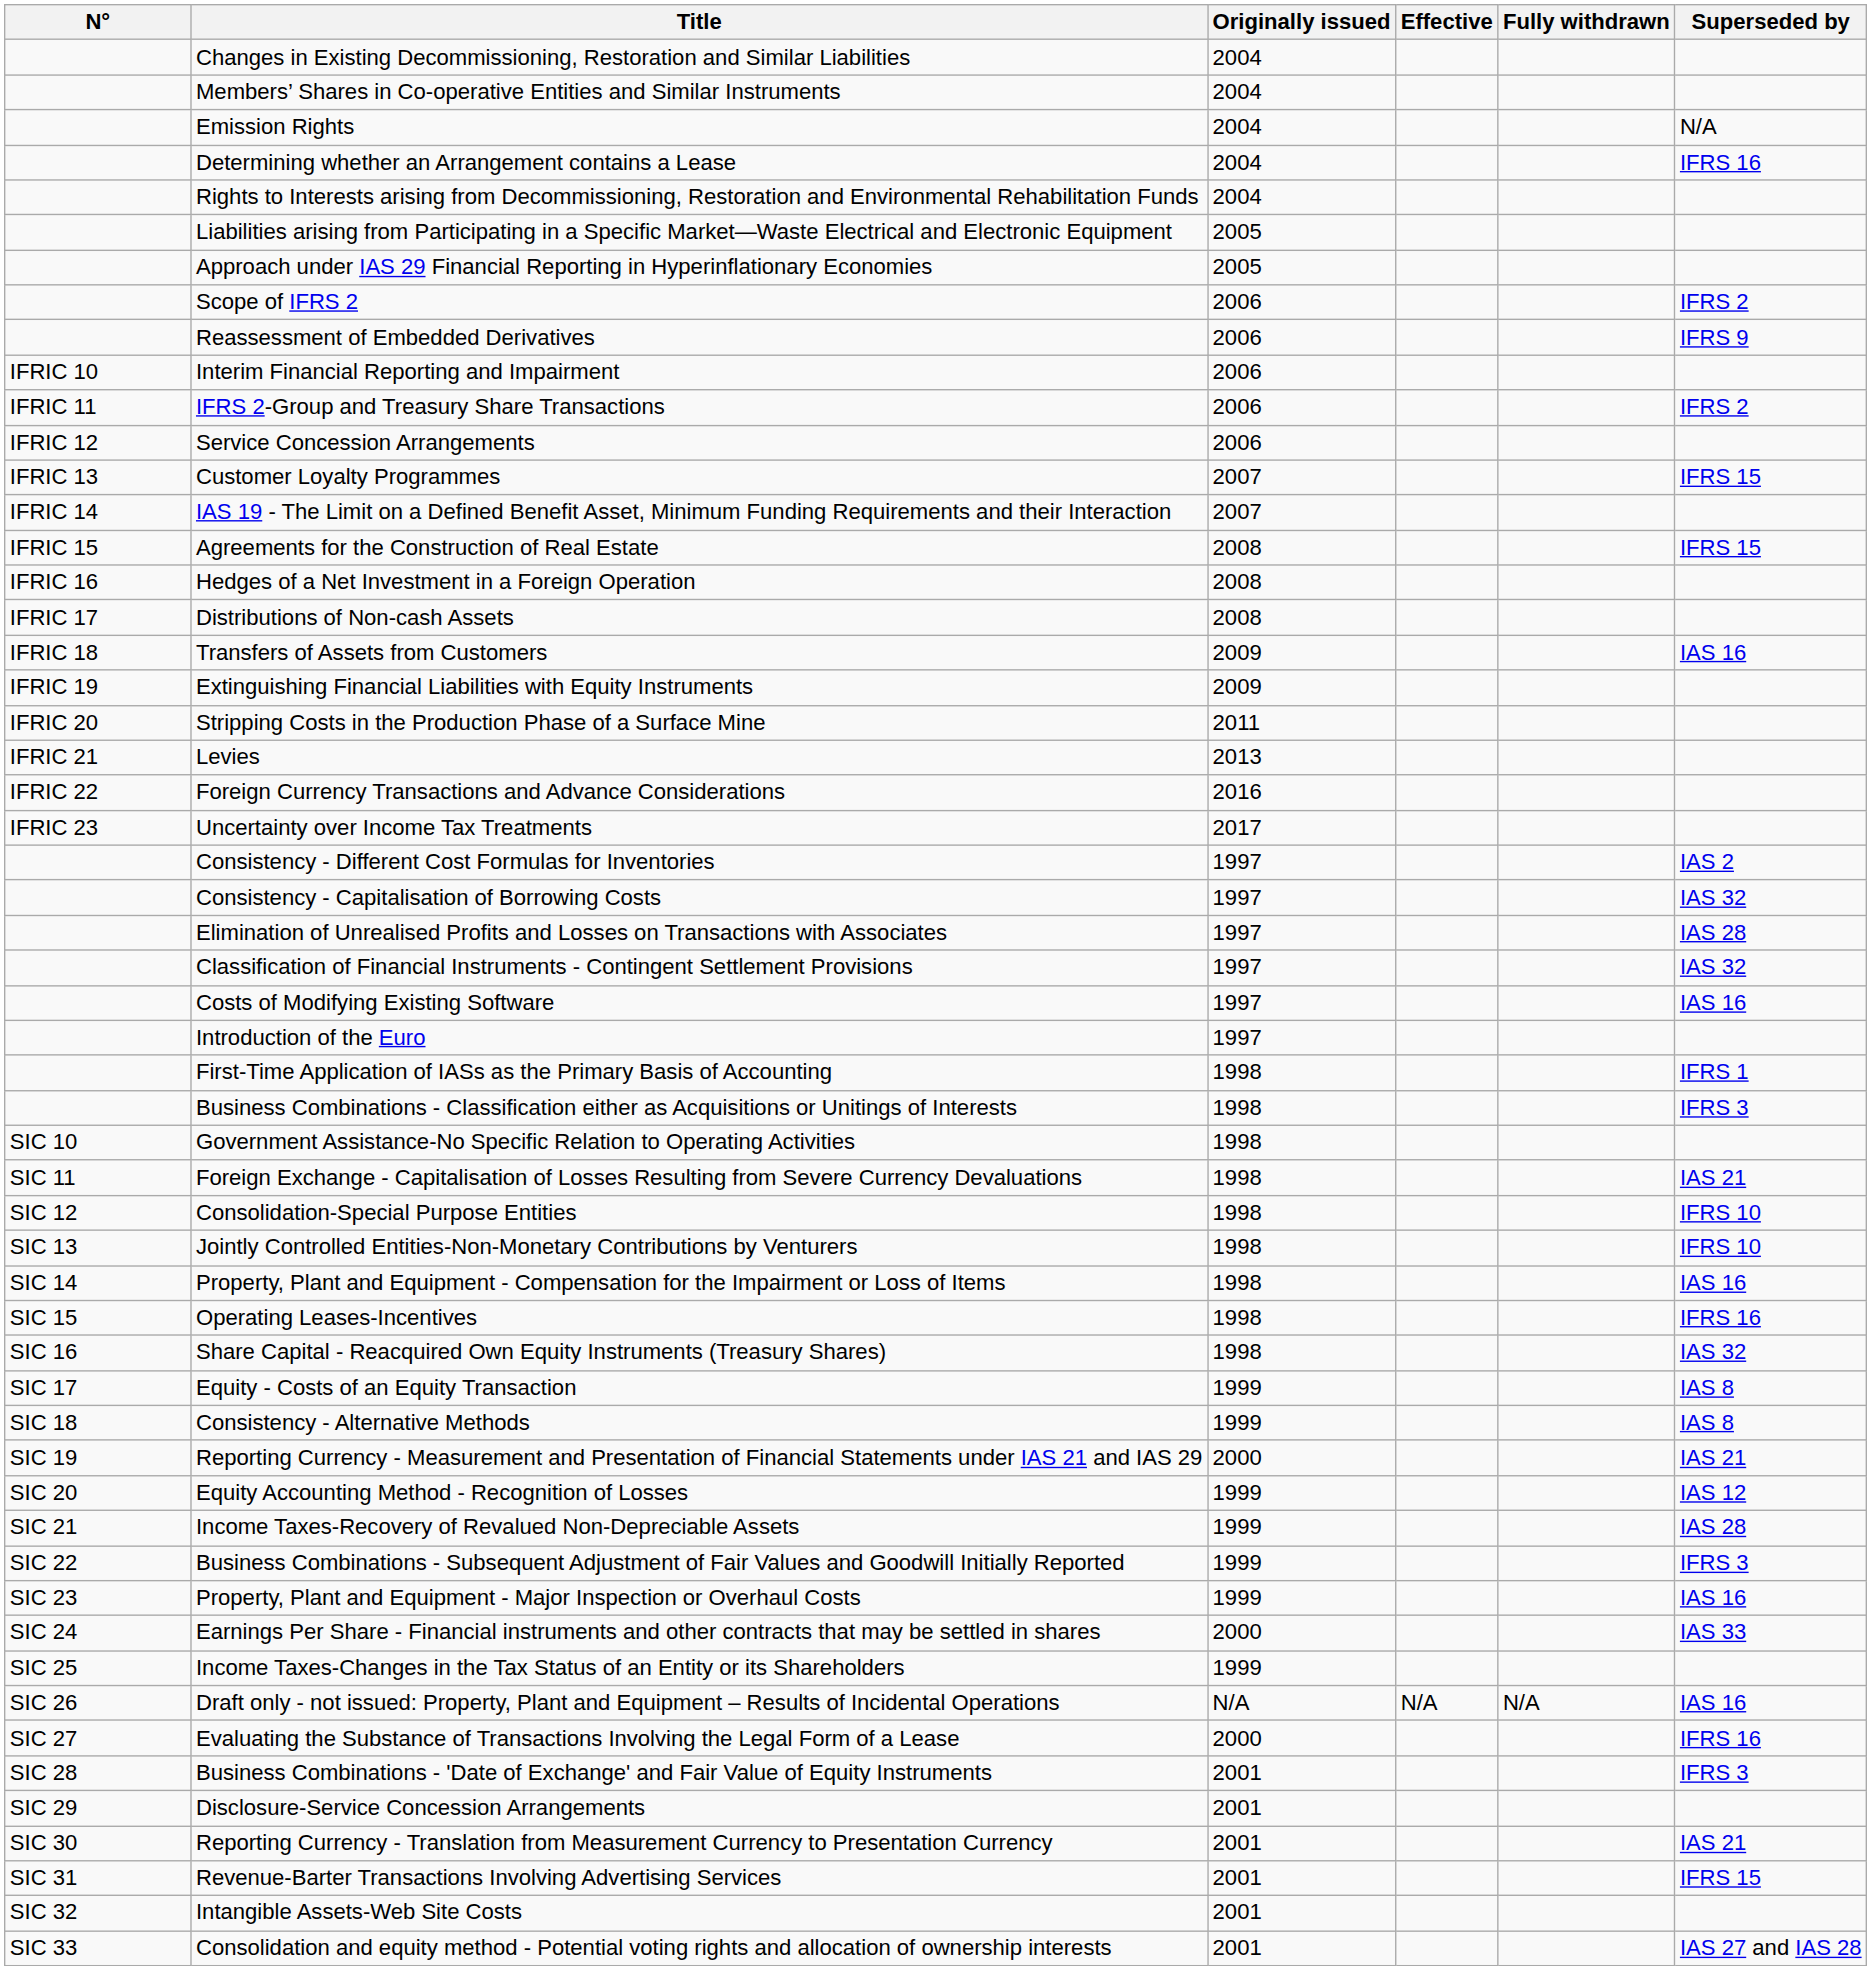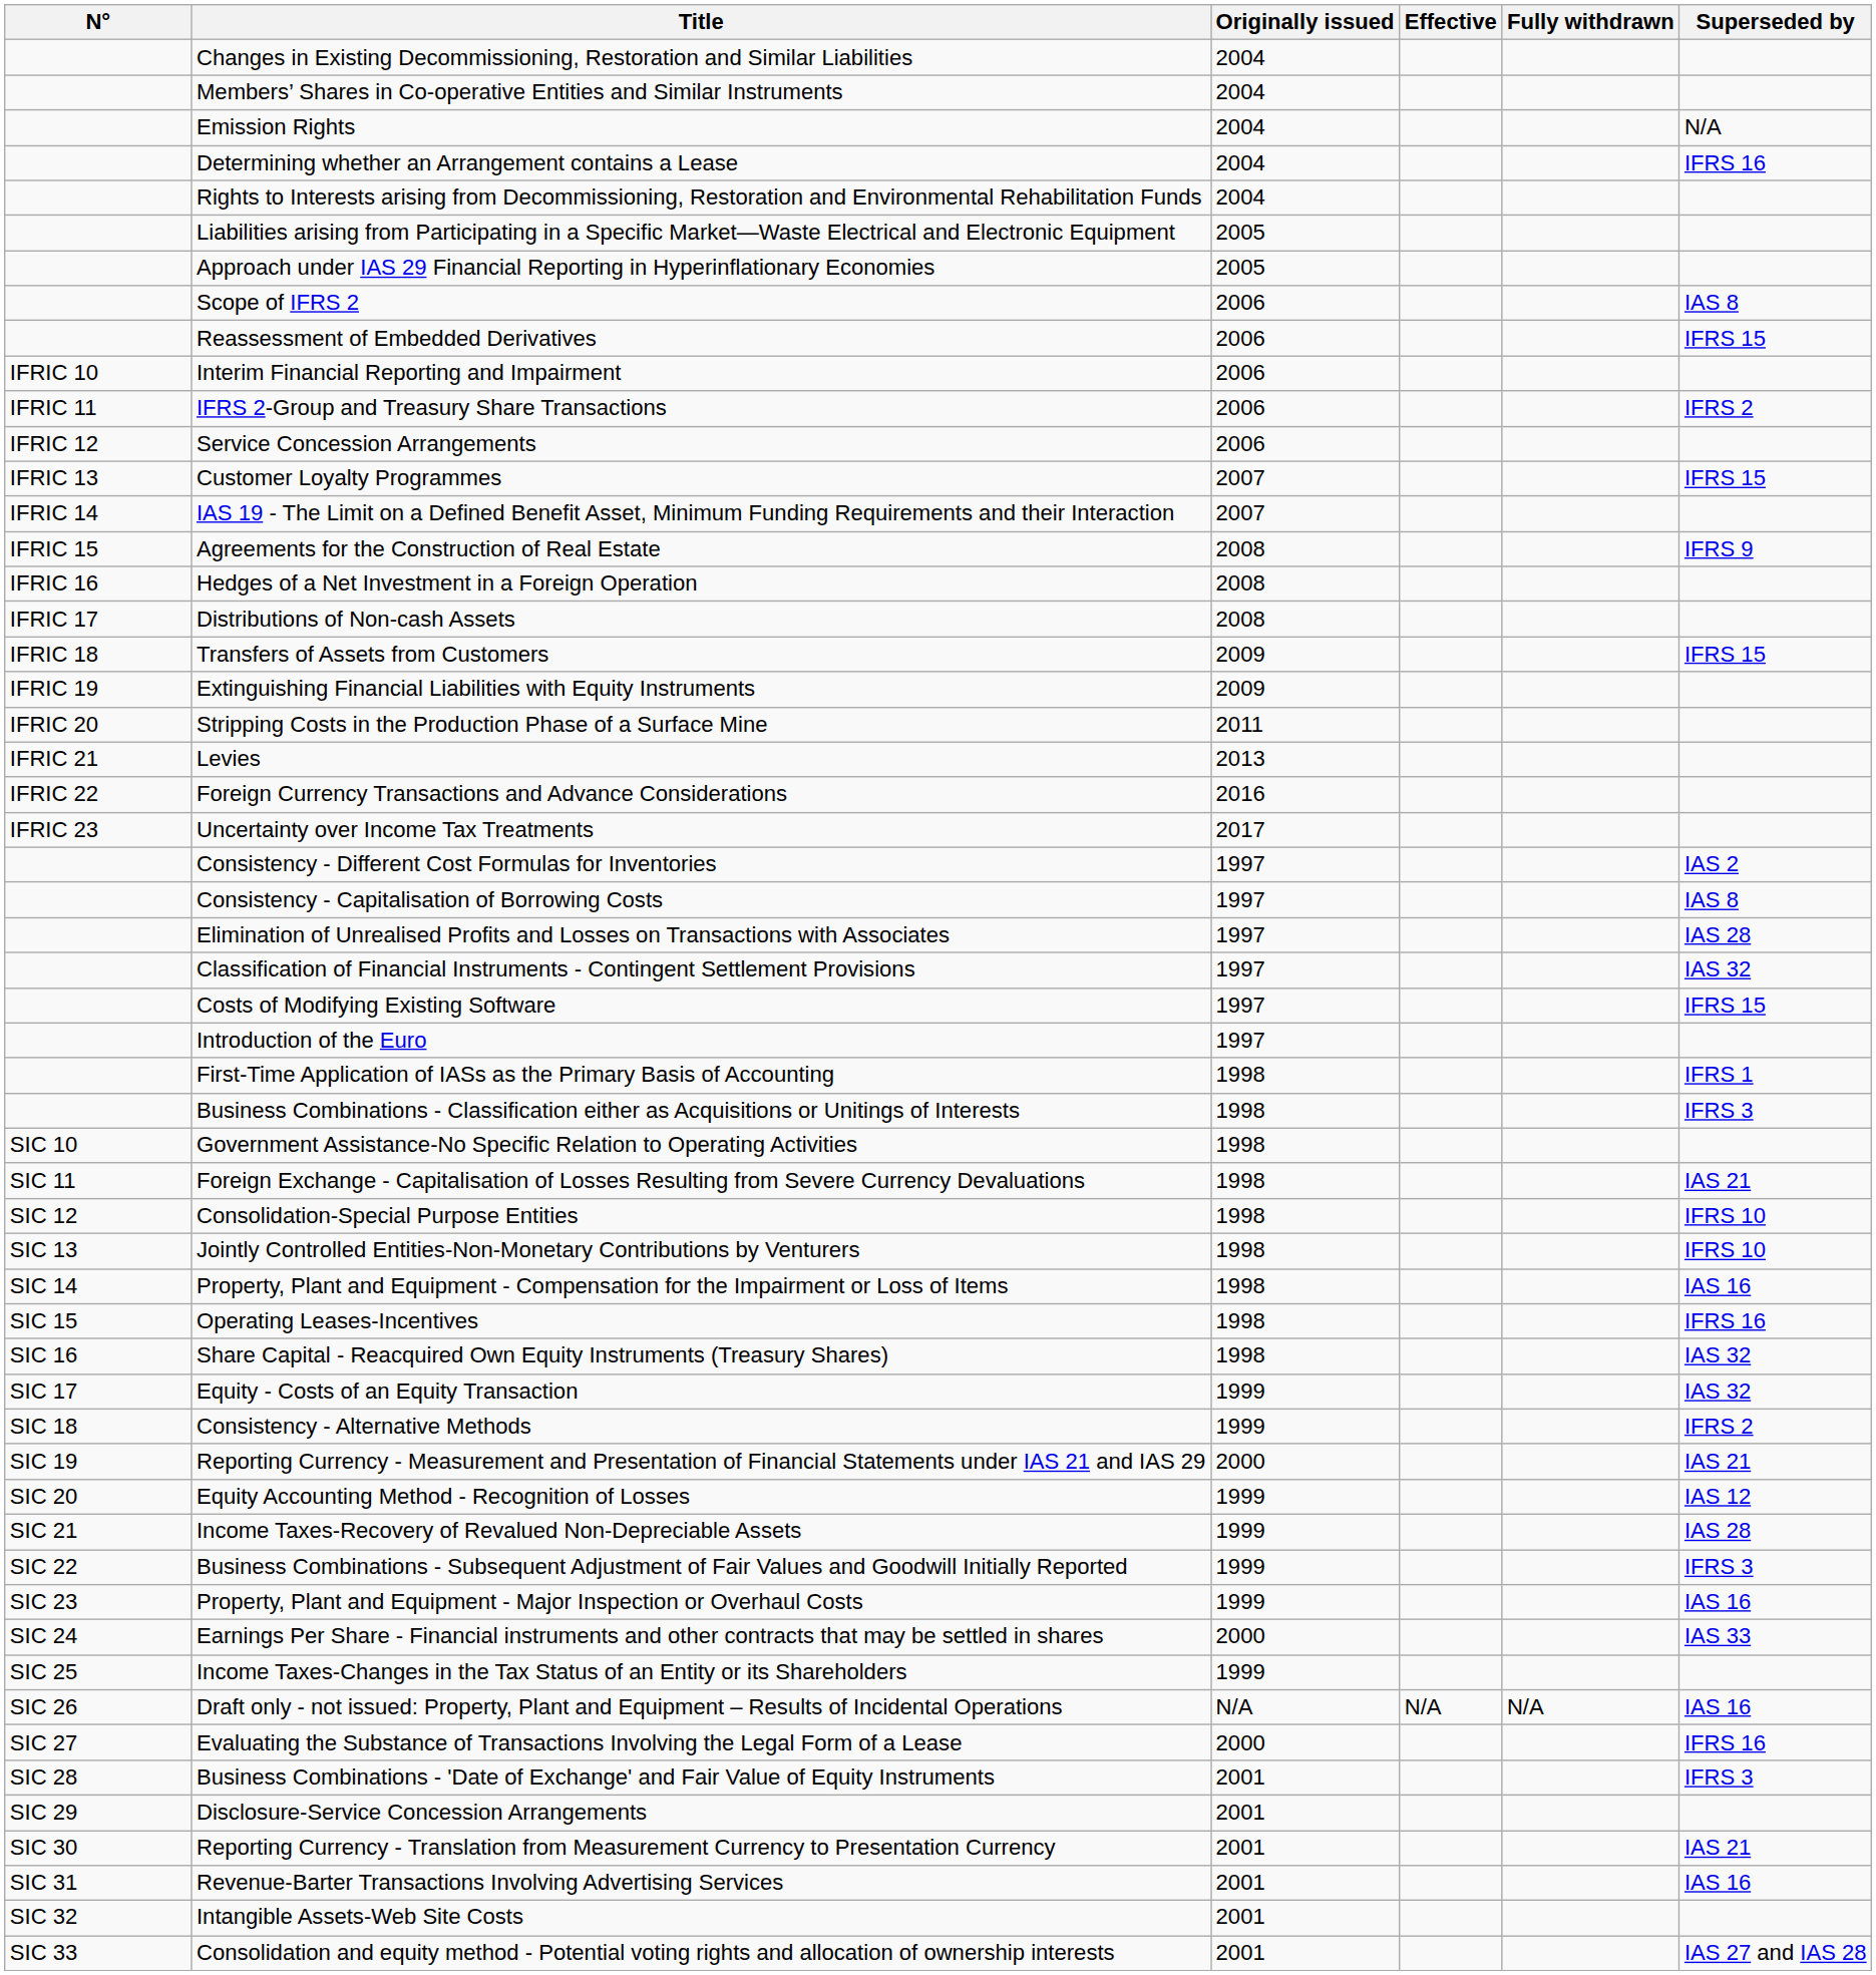Scope of IFRS 2 | Superseded by: IFRS 2 -> IAS 8
Reassessment of Embedded Derivatives | Superseded by: IFRS 9 -> IFRS 15
Agreements for the Construction of Real Estate | Superseded by: IFRS 15 -> IFRS 9
Transfers of Assets from Customers | Superseded by: IAS 16 -> IFRS 15
Consistency - Capitalisation of Borrowing Costs | Superseded by: IAS 32 -> IAS 8
Costs of Modifying Existing Software | Superseded by: IAS 16 -> IFRS 15
Equity - Costs of an Equity Transaction | Superseded by: IAS 8 -> IAS 32
Consistency - Alternative Methods | Superseded by: IAS 8 -> IFRS 2
Revenue-Barter Transactions Involving Advertising Services | Superseded by: IFRS 15 -> IAS 16
